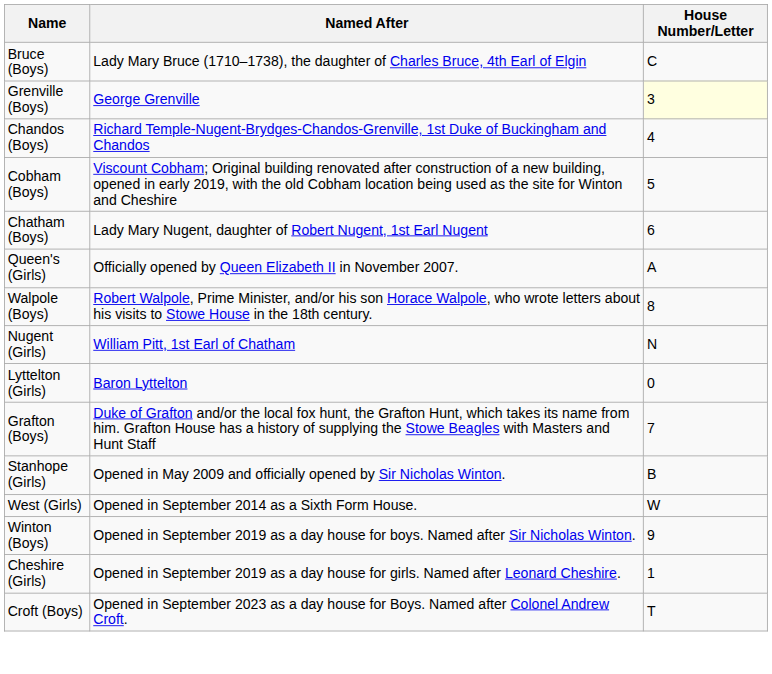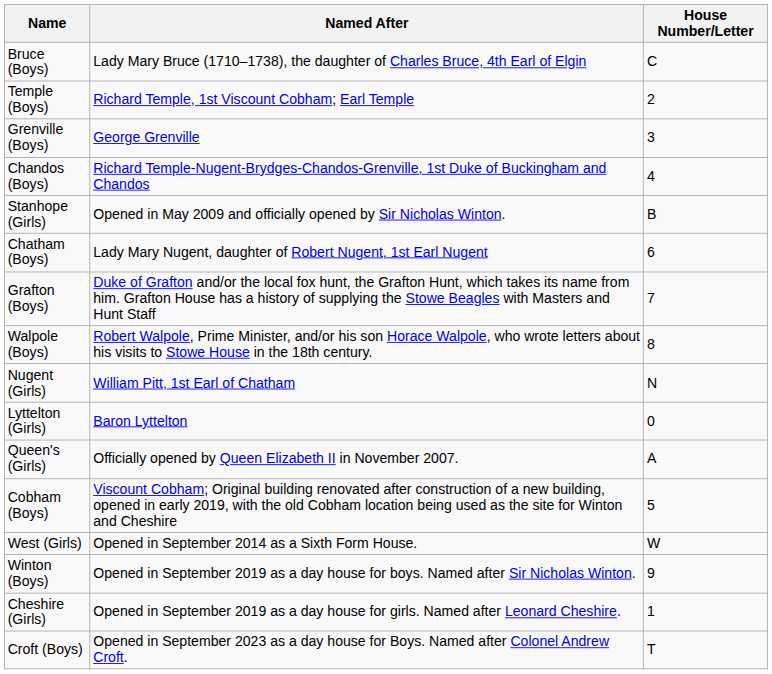+ row: Temple (Boys) | Richard Temple, 1st Viscount Cobham; Earl Temple | 2
Grenville (Boys) | House Number/Letter: lightyellow background -> no background
rows swapped: Cobham (Boys) <-> Stanhope (Girls)
rows swapped: Grafton (Boys) <-> Queen's (Girls)
